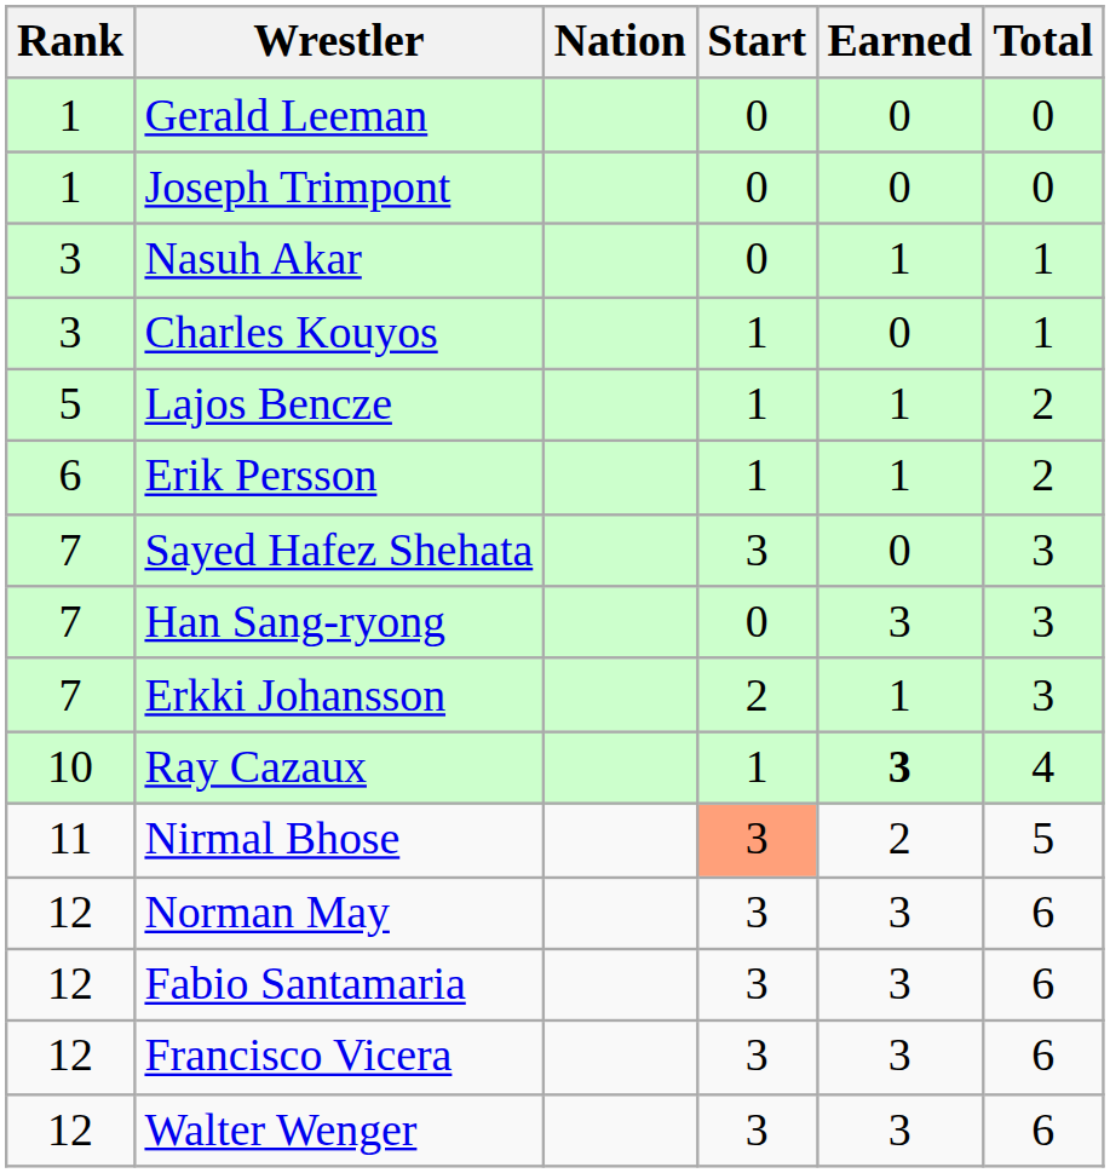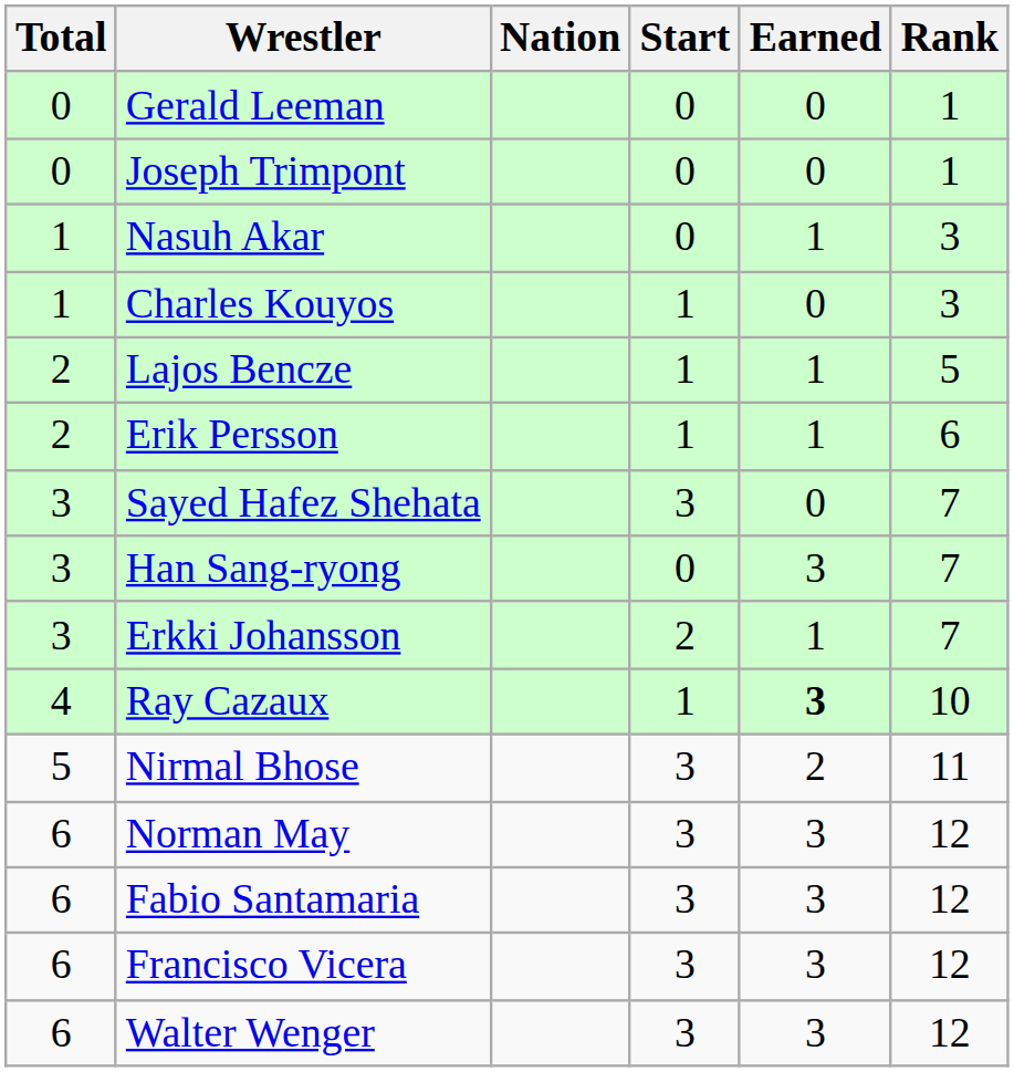columns swapped: Rank <-> Total
Nirmal Bhose | Start: lightsalmon background -> no background
